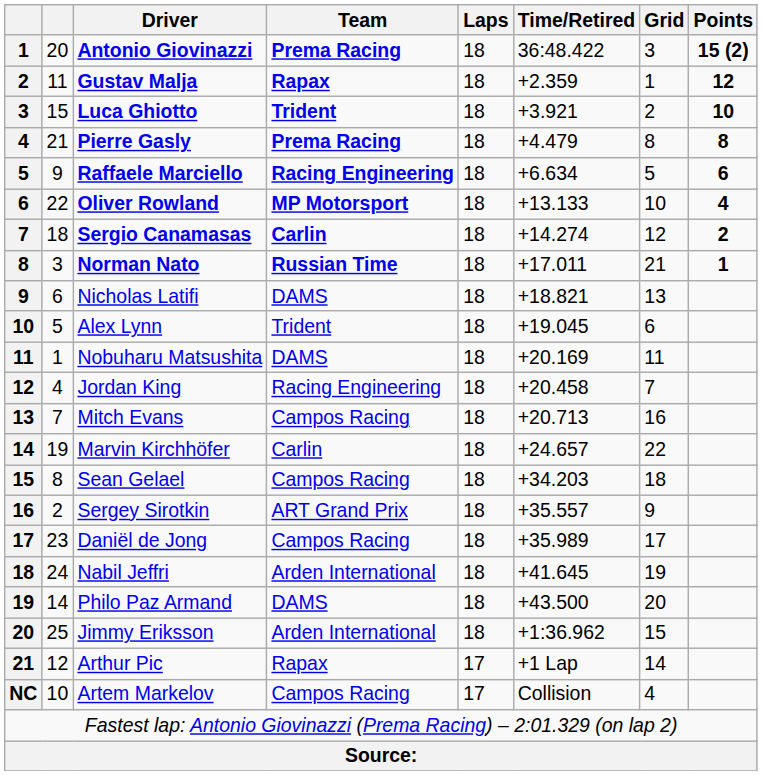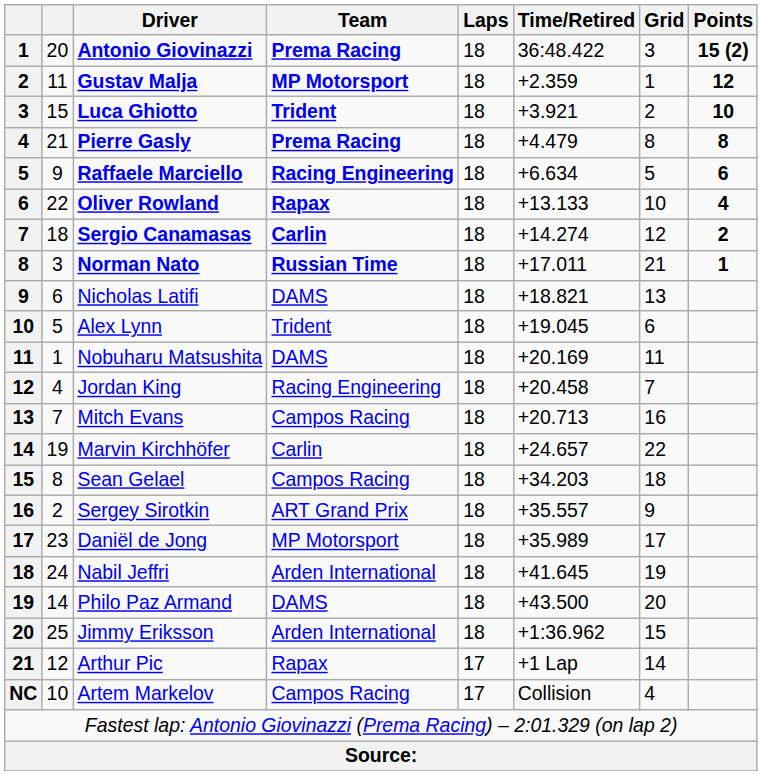Gustav Malja | Team: Rapax -> MP Motorsport
Oliver Rowland | Team: MP Motorsport -> Rapax
Daniël de Jong | Team: Campos Racing -> MP Motorsport
